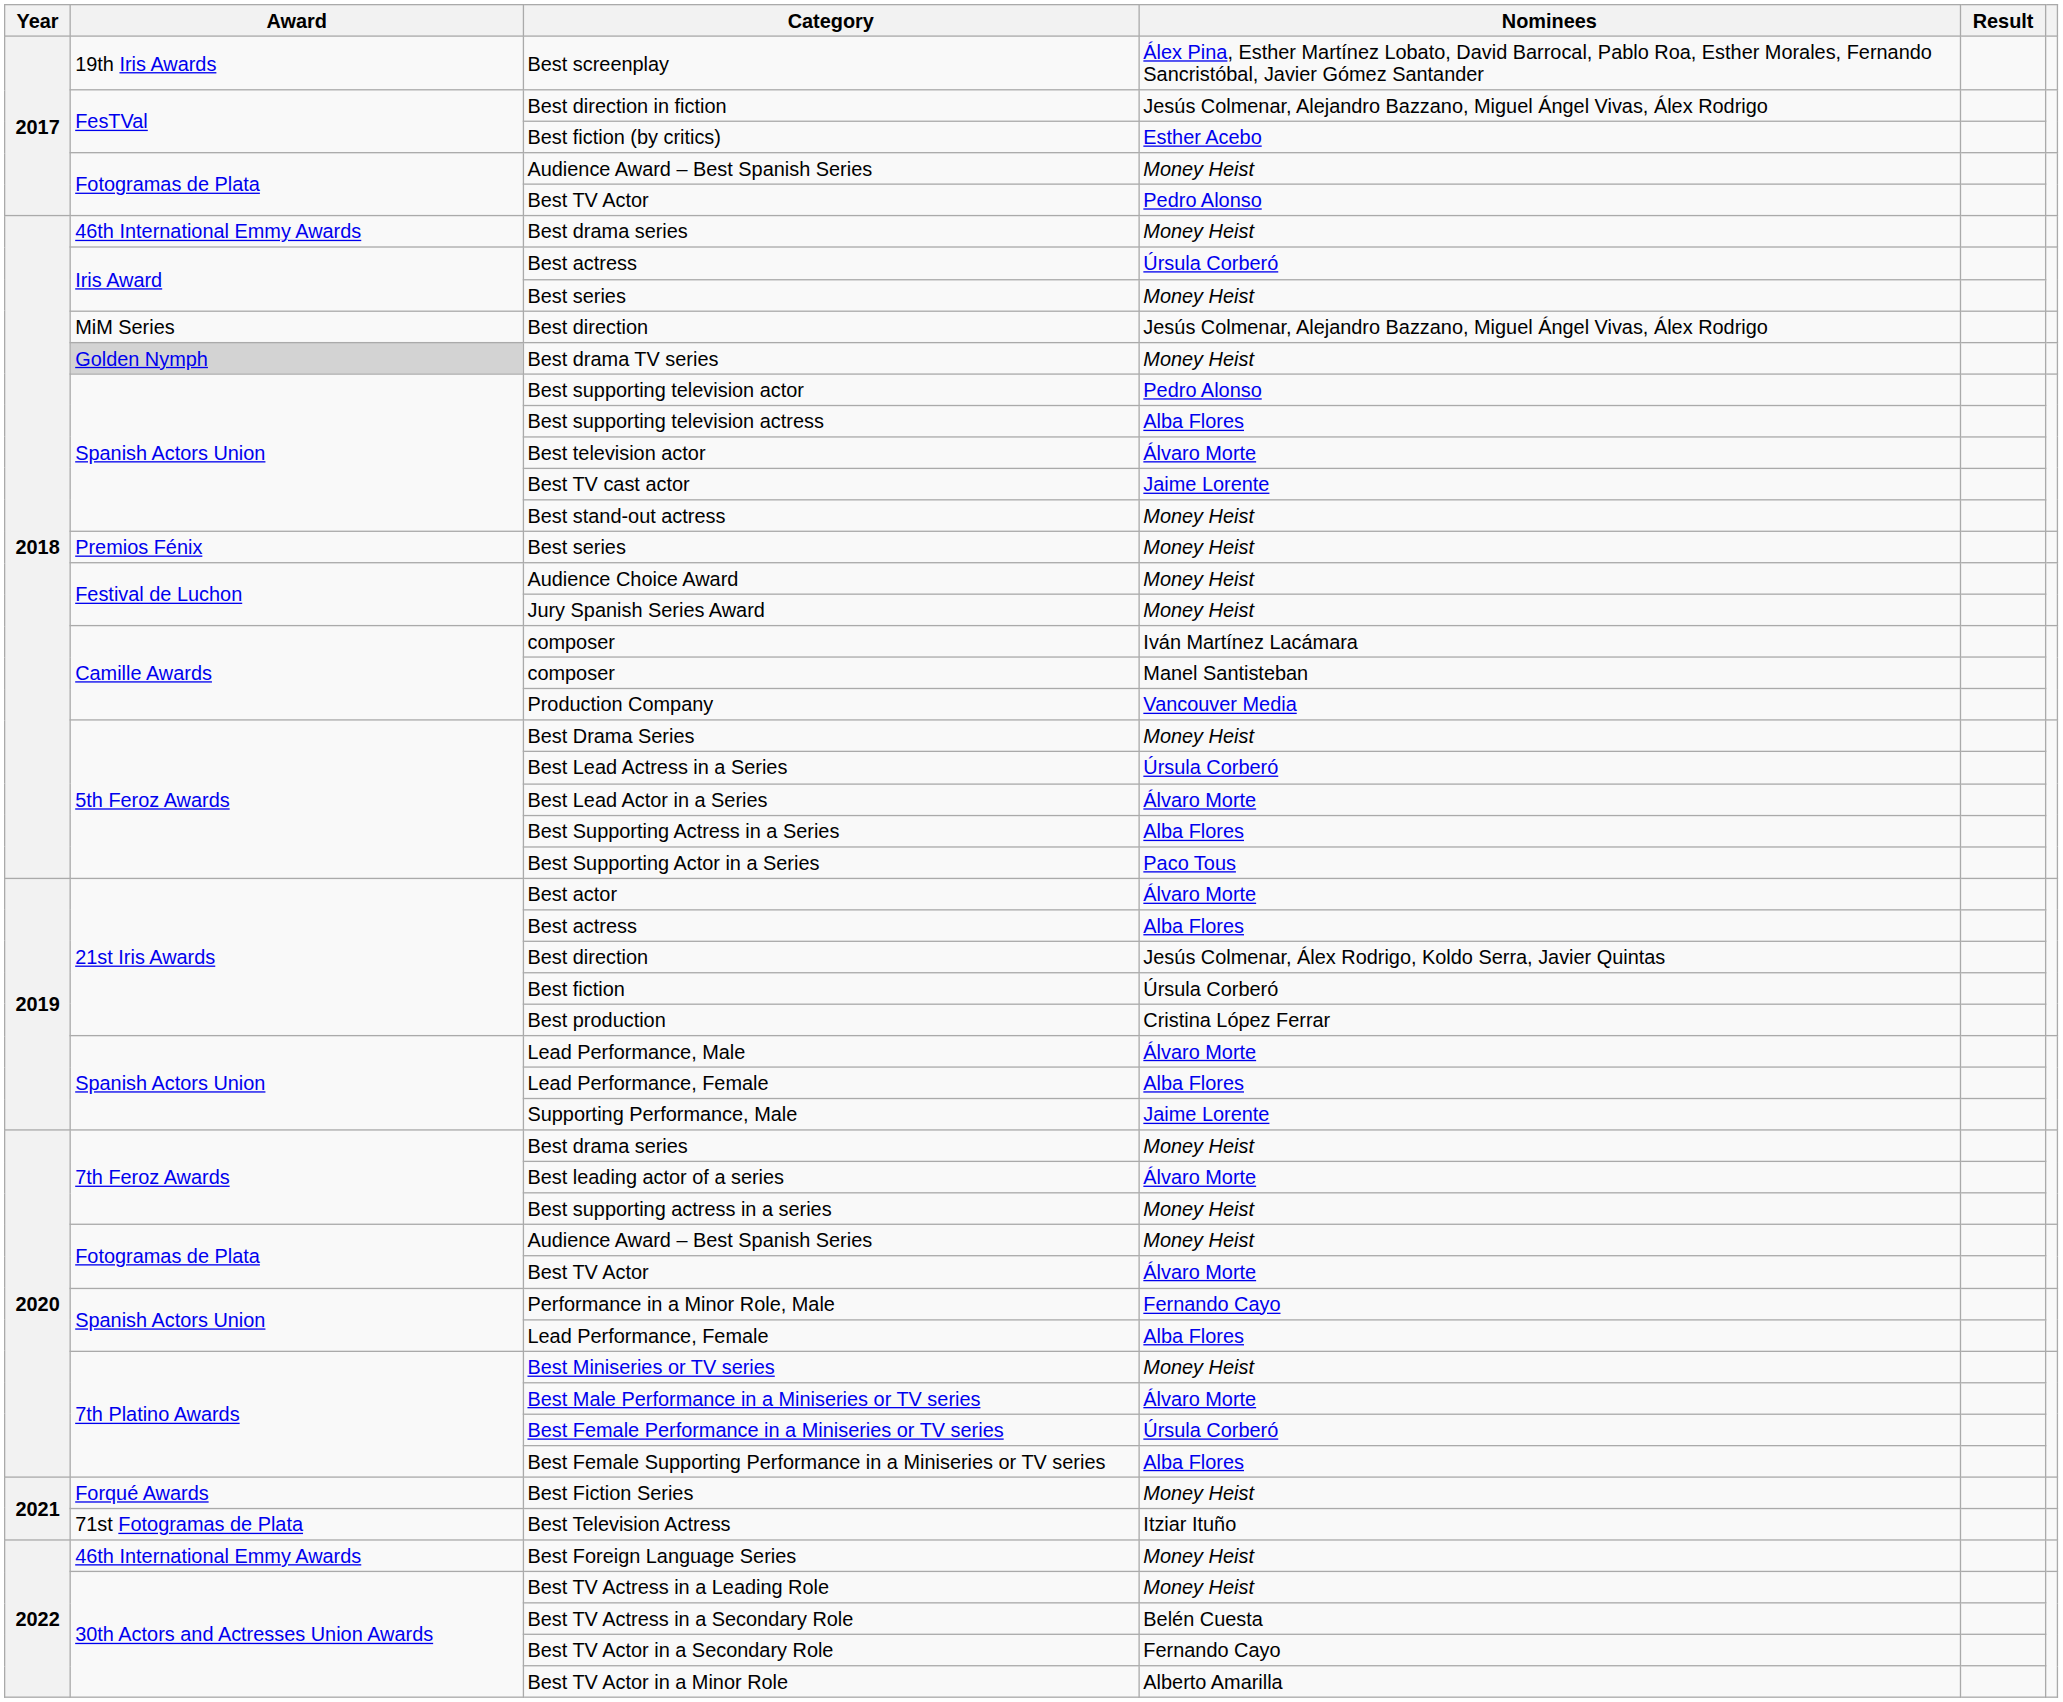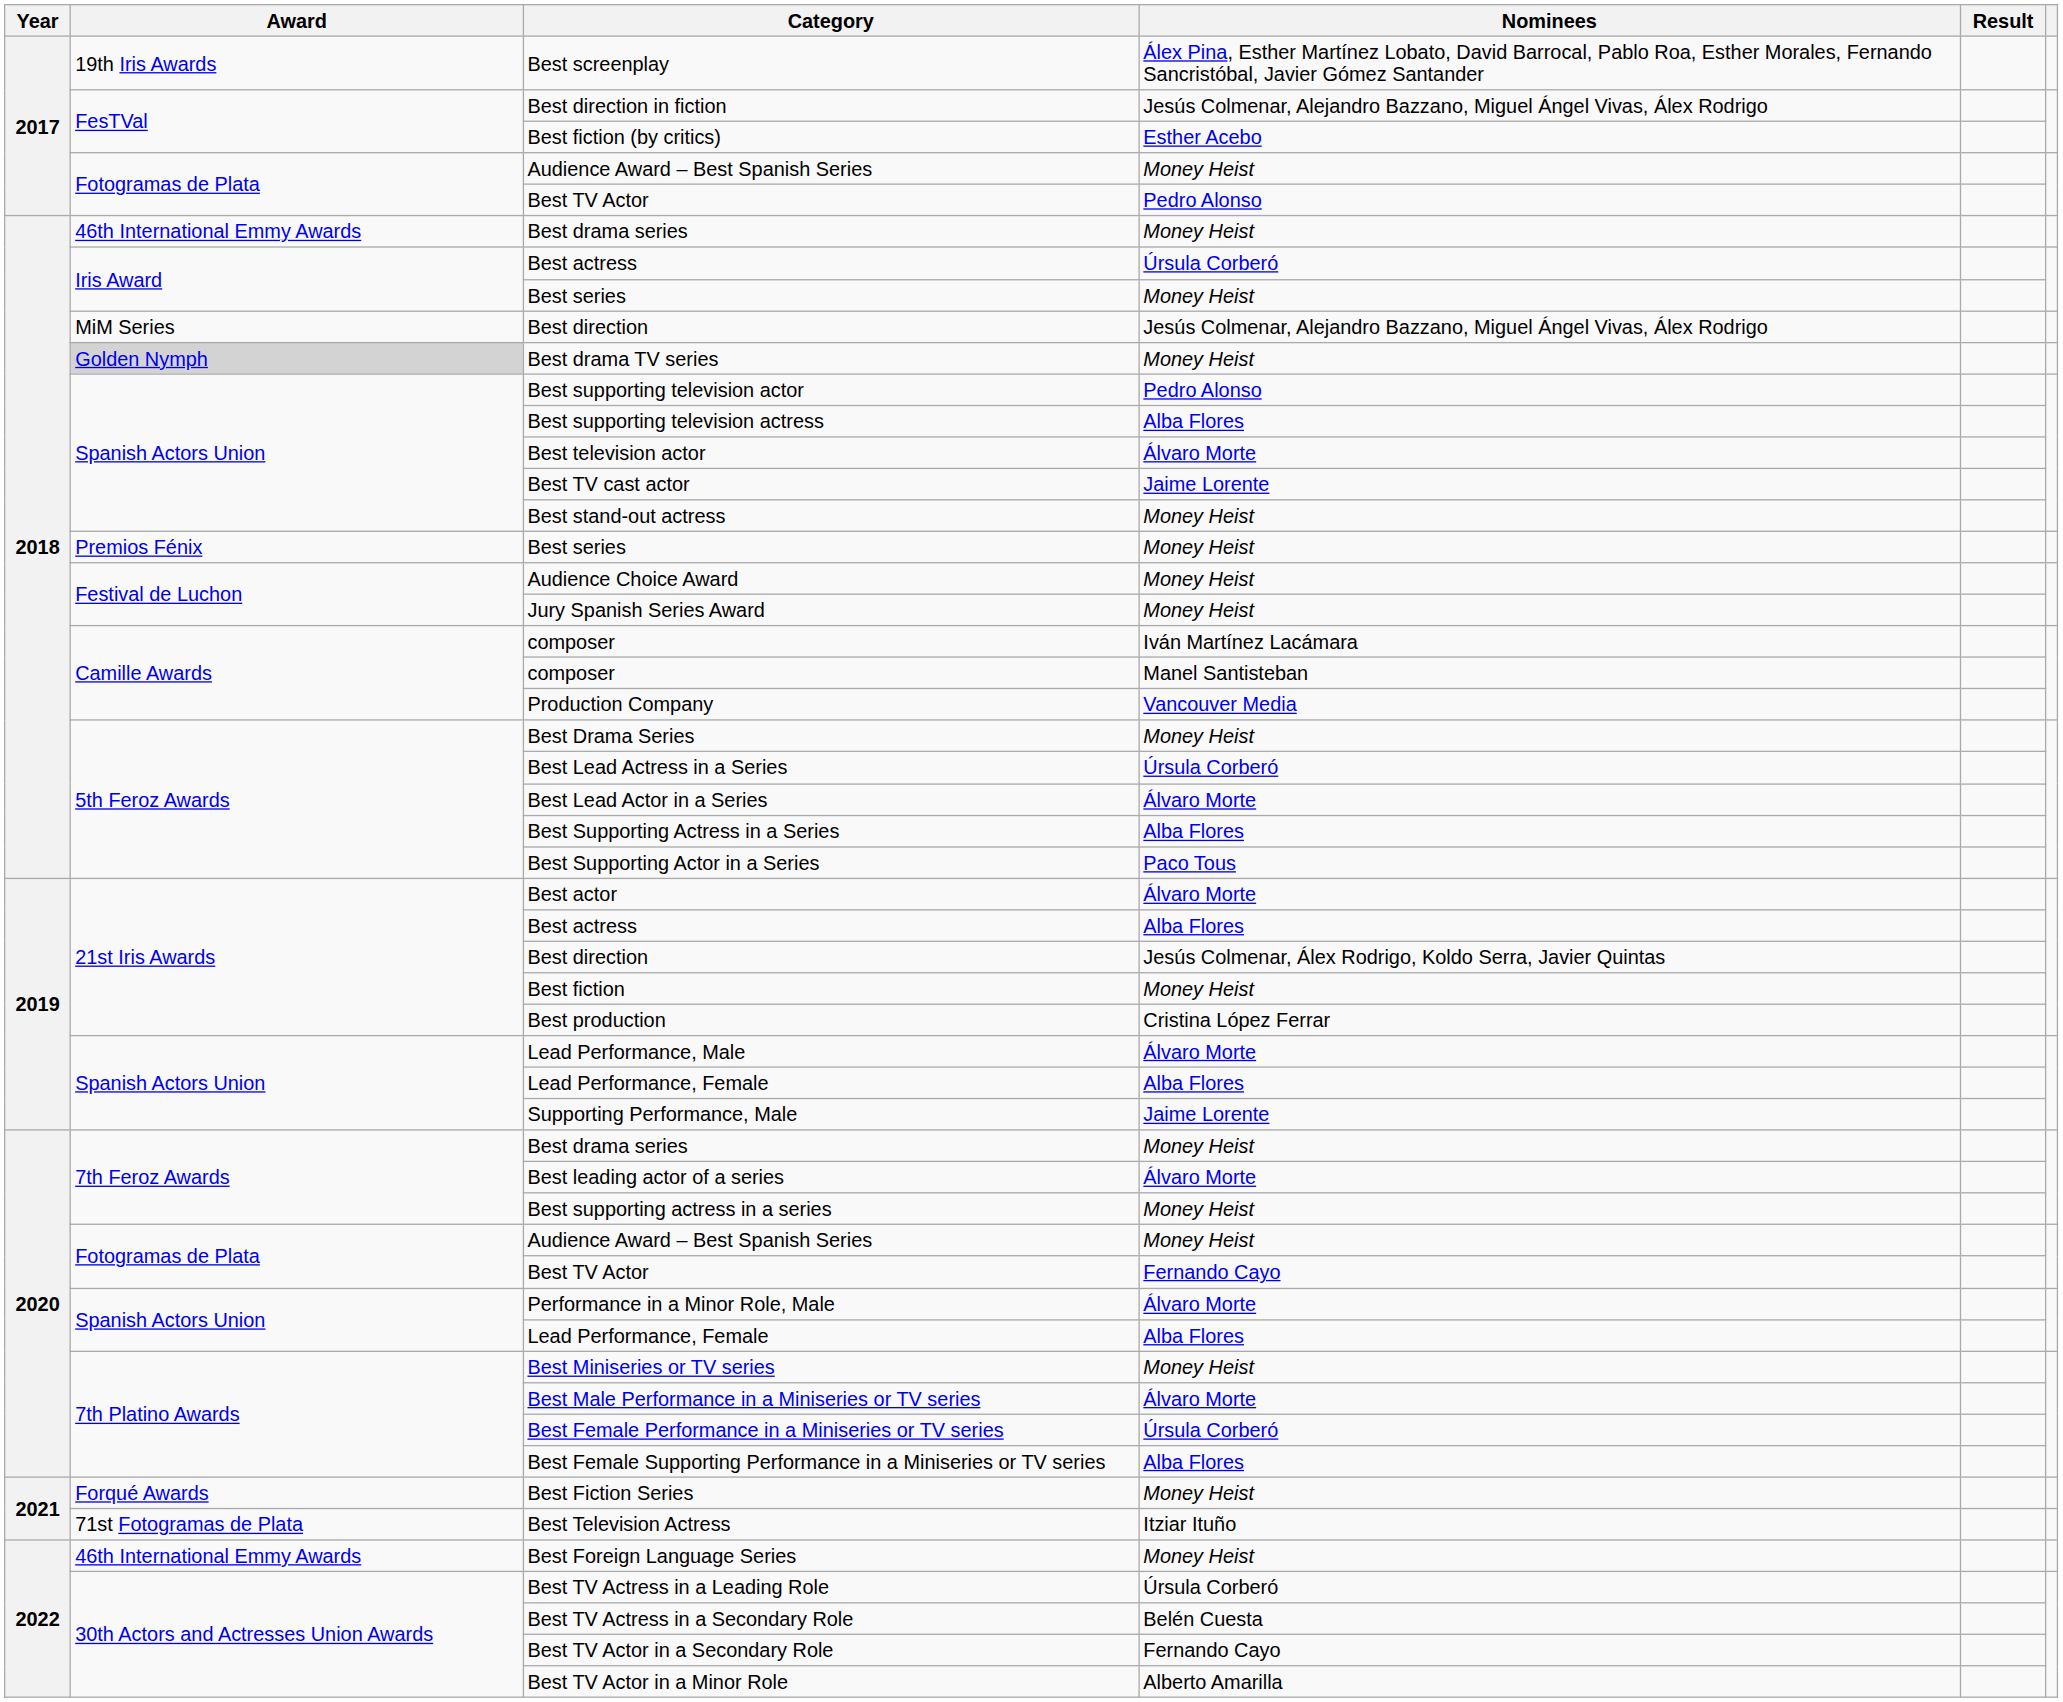Best fiction | Nominees: Úrsula Corberó -> Money Heist
2020 / Best TV Actor | Nominees: Álvaro Morte -> Fernando Cayo
Performance in a Minor Role, Male | Nominees: Fernando Cayo -> Álvaro Morte
Best TV Actress in a Leading Role | Nominees: Money Heist -> Úrsula Corberó
